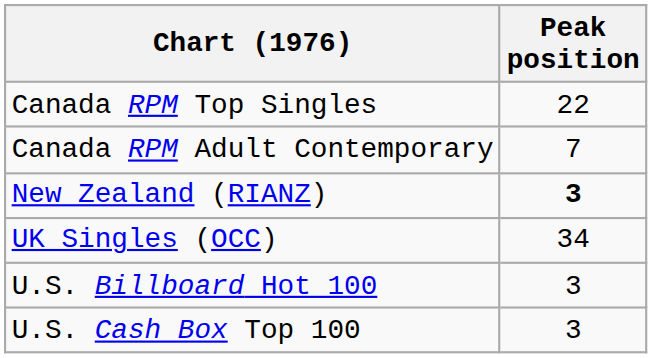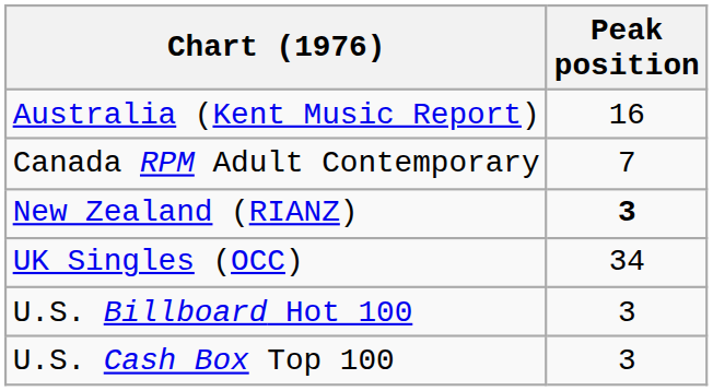+ row: Australia (Kent Music Report) | 16
- row: Canada RPM Top Singles | 22
